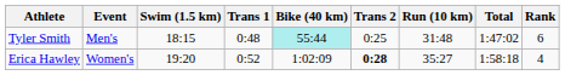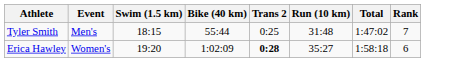- column: Trans 1 | 0:48 | 0:52
Tyler Smith | Bike (40 km): paleturquoise background -> no background
Tyler Smith | Rank: 6 -> 7
Erica Hawley | Rank: 4 -> 6
